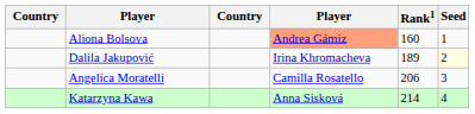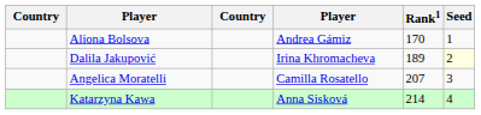Aliona Bolsova | column 4: lightsalmon background -> no background
Aliona Bolsova | Rank1: 160 -> 170
Angelica Moratelli | Rank1: 206 -> 207
